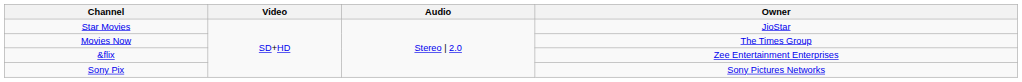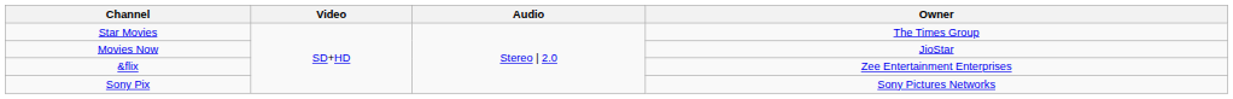Star Movies | Owner: JioStar -> The Times Group
Movies Now | Owner: The Times Group -> JioStar
